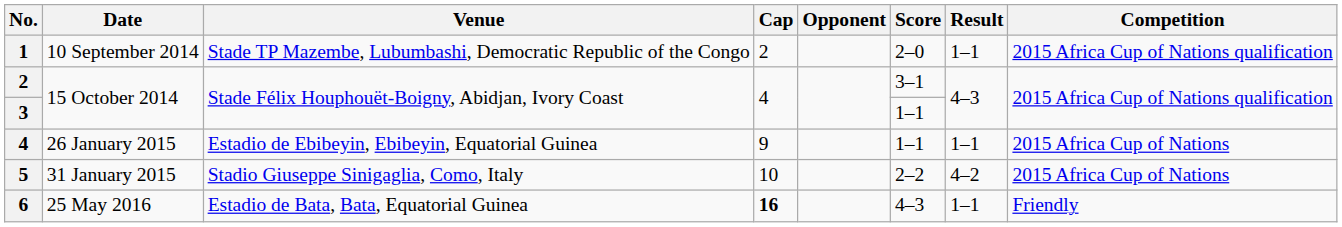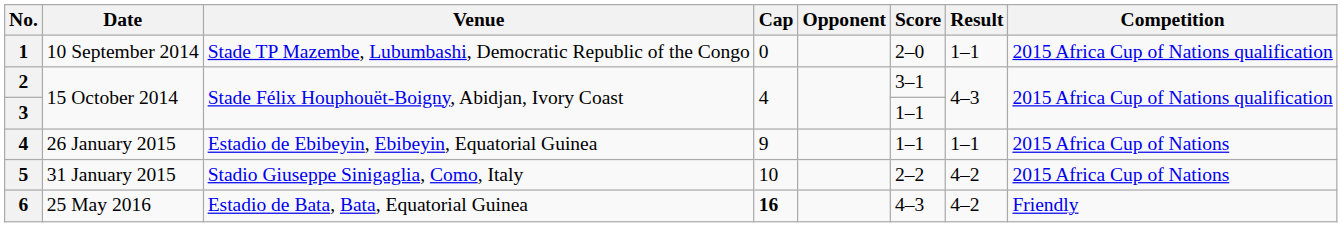1 | Cap: 2 -> 0
6 | Result: 1–1 -> 4–2
